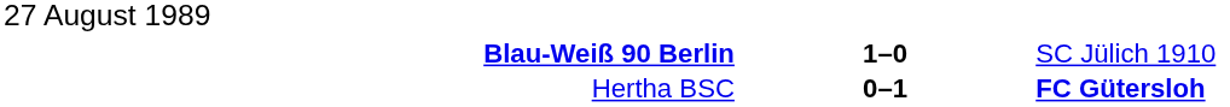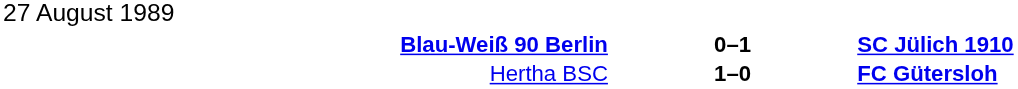Blau-Weiß 90 Berlin | column 2: 1–0 -> 0–1
Blau-Weiß 90 Berlin | column 3: normal -> bold
Hertha BSC | column 2: 0–1 -> 1–0
